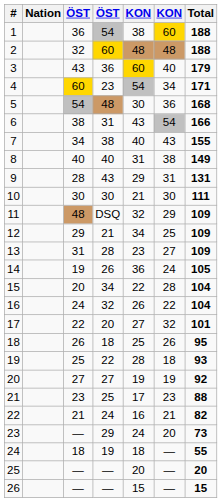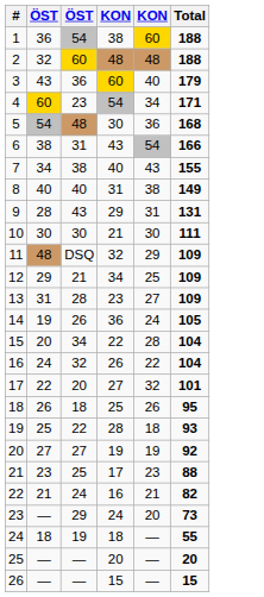- column: Nation
